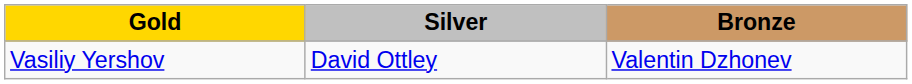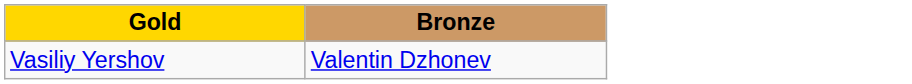- column: Silver | David Ottley
